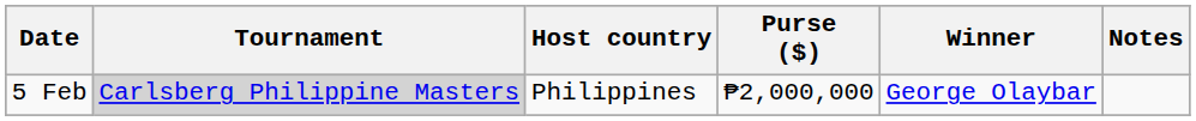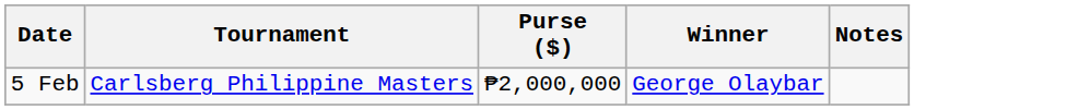- column: Host country | Philippines
5 Feb | Tournament: lightgrey background -> no background
